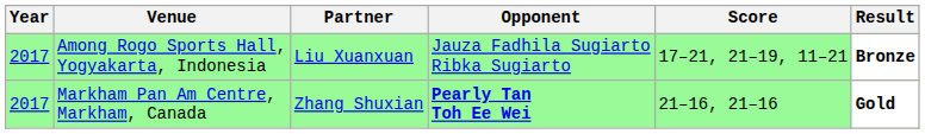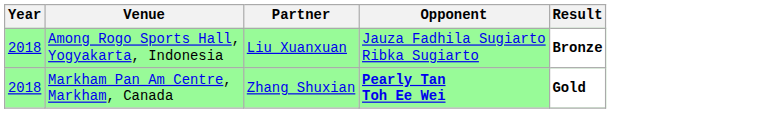- column: Score | 17–21, 21–19, 11–21 | 21–16, 21–16
Among Rogo Sports Hall, Yogyakarta, Indonesia | Year: 2017 -> 2018
Markham Pan Am Centre, Markham, Canada | Year: 2017 -> 2018
